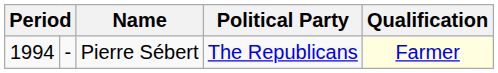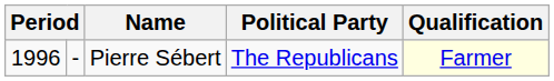Pierre Sébert | column 1: 1994 -> 1996
